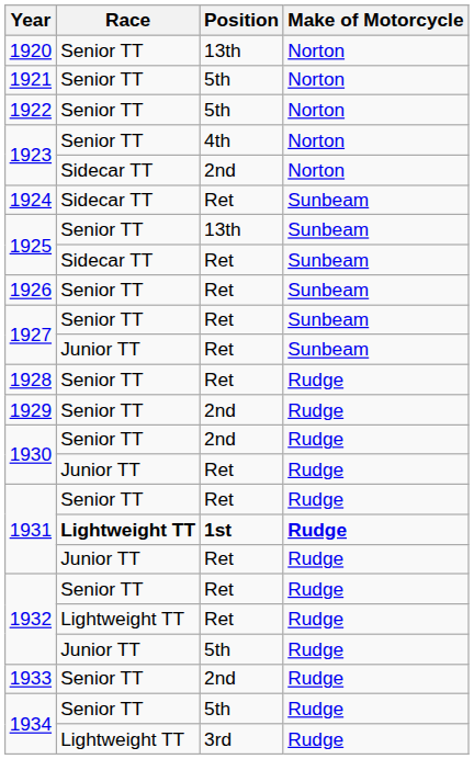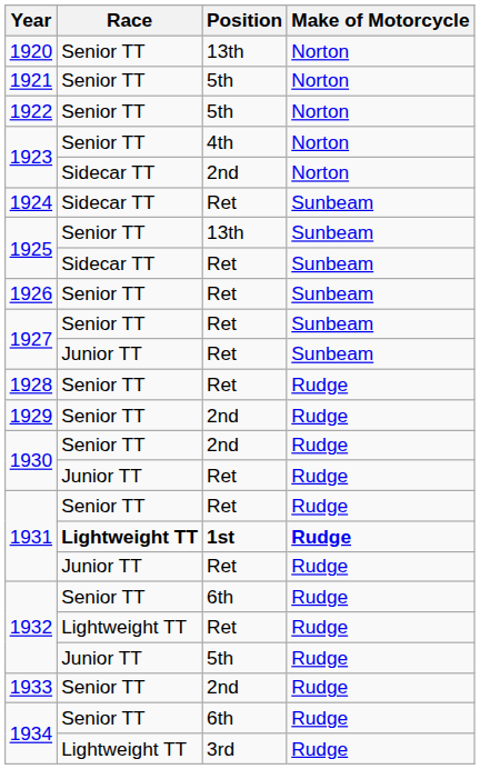1932 / Senior TT | Position: Ret -> 6th
1934 / Senior TT | Position: 5th -> 6th
